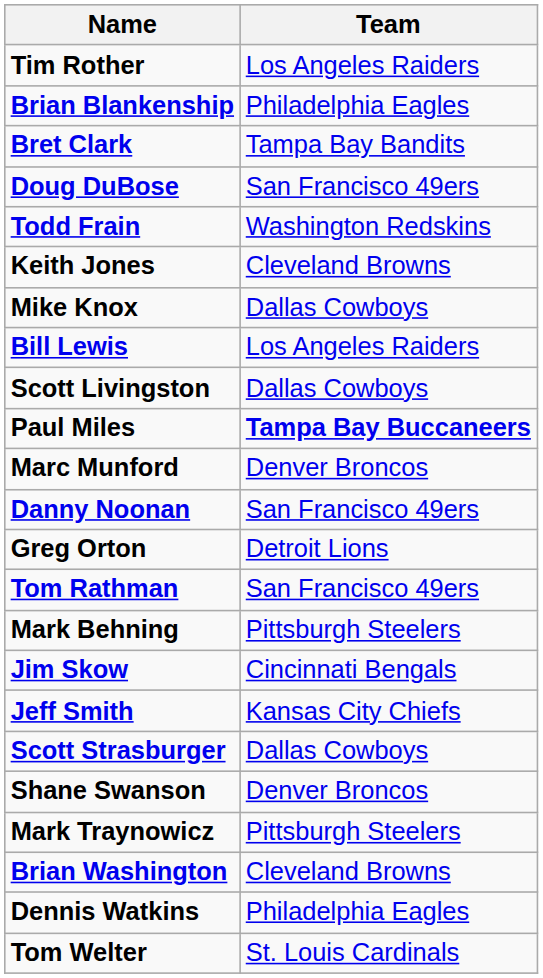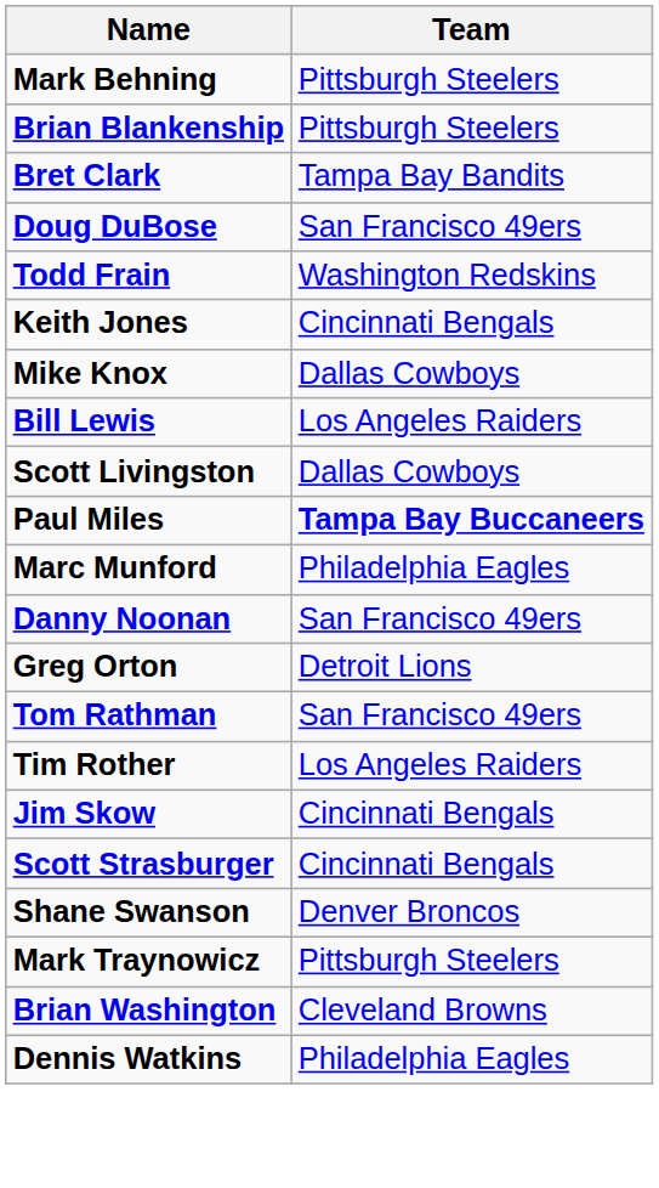rows swapped: Mark Behning <-> Tim Rother
Brian Blankenship | Team: Philadelphia Eagles -> Pittsburgh Steelers
Keith Jones | Team: Cleveland Browns -> Cincinnati Bengals
Marc Munford | Team: Denver Broncos -> Philadelphia Eagles
- row: Jeff Smith | Kansas City Chiefs
Scott Strasburger | Team: Dallas Cowboys -> Cincinnati Bengals
- row: Tom Welter | St. Louis Cardinals
